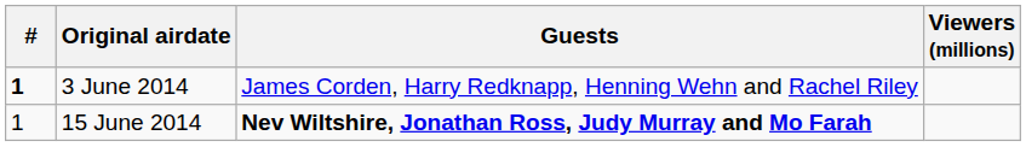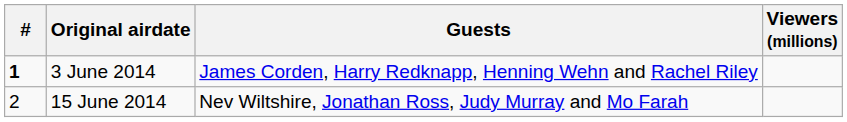15 June 2014 | #: 1 -> 2
15 June 2014 | Guests: bold -> normal
